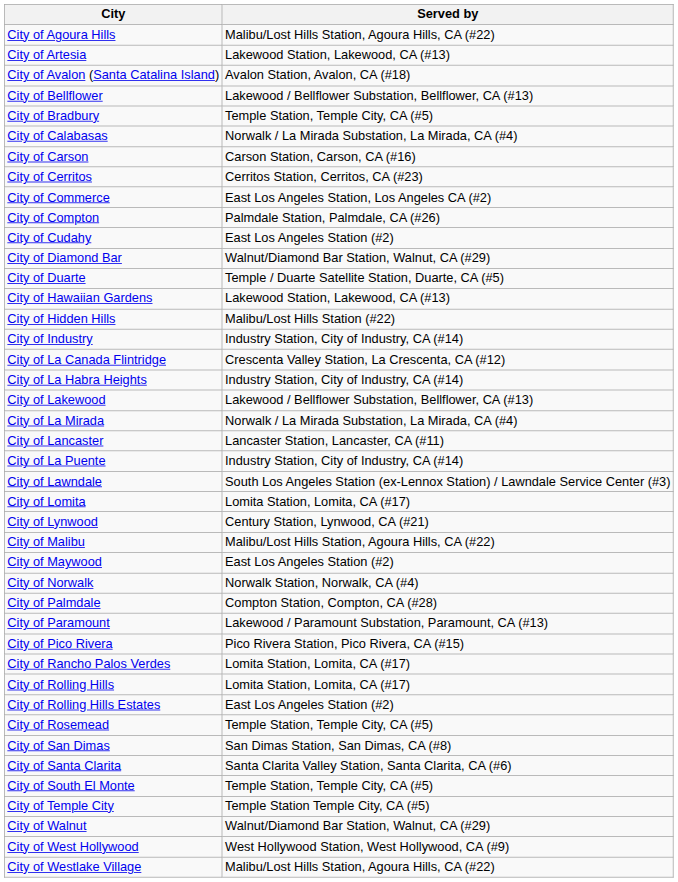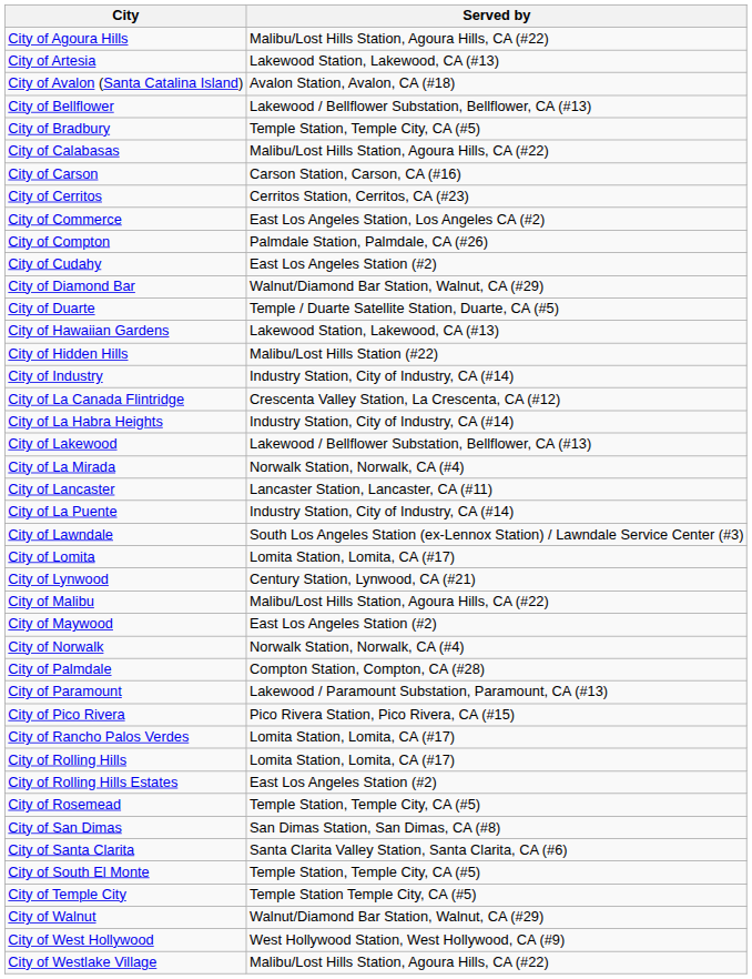City of Calabasas | Served by: Norwalk / La Mirada Substation, La Mirada, CA (#4) -> Malibu/Lost Hills Station, Agoura Hills, CA (#22)
City of La Mirada | Served by: Norwalk / La Mirada Substation, La Mirada, CA (#4) -> Norwalk Station, Norwalk, CA (#4)
